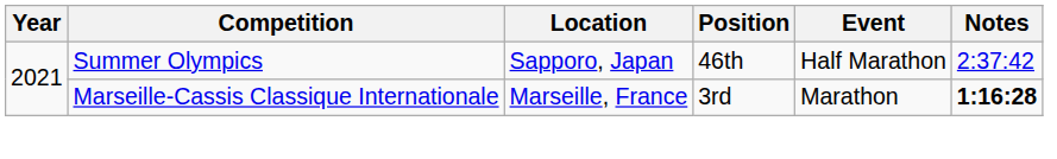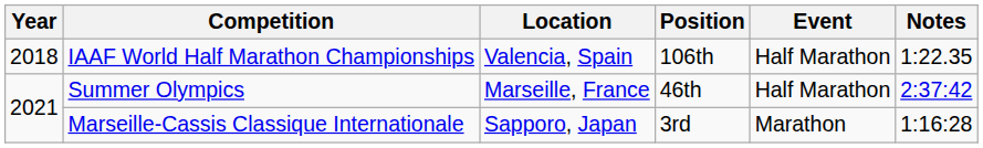+ row: 2018 | IAAF World Half Marathon Championships | Valencia, Spain | 106th | Half Marathon | 1:22.35
Summer Olympics | Location: Sapporo, Japan -> Marseille, France
Marseille-Cassis Classique Internationale | Location: Marseille, France -> Sapporo, Japan
Marseille-Cassis Classique Internationale | Notes: bold -> normal
